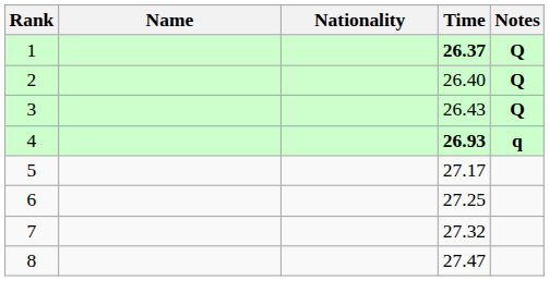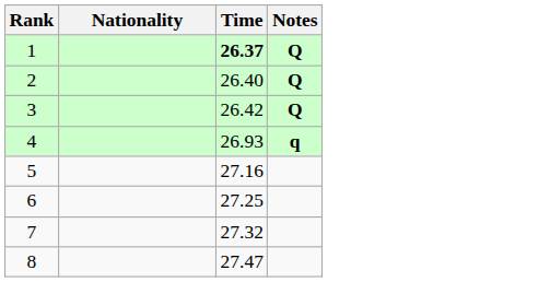- column: Name
3 | Time: 26.43 -> 26.42
4 | Time: bold -> normal
5 | Time: 27.17 -> 27.16
